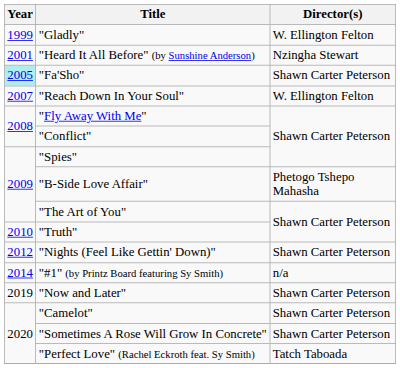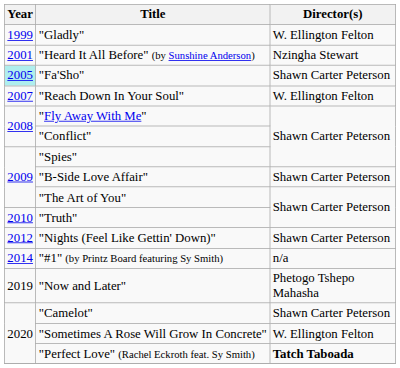"B-Side Love Affair" | Director(s): Phetogo Tshepo Mahasha -> Shawn Carter Peterson
"Now and Later" | Director(s): Shawn Carter Peterson -> Phetogo Tshepo Mahasha
"Sometimes A Rose Will Grow In Concrete" | Director(s): Shawn Carter Peterson -> W. Ellington Felton
"Perfect Love" (Rachel Eckroth feat. Sy Smith) | Director(s): normal -> bold
